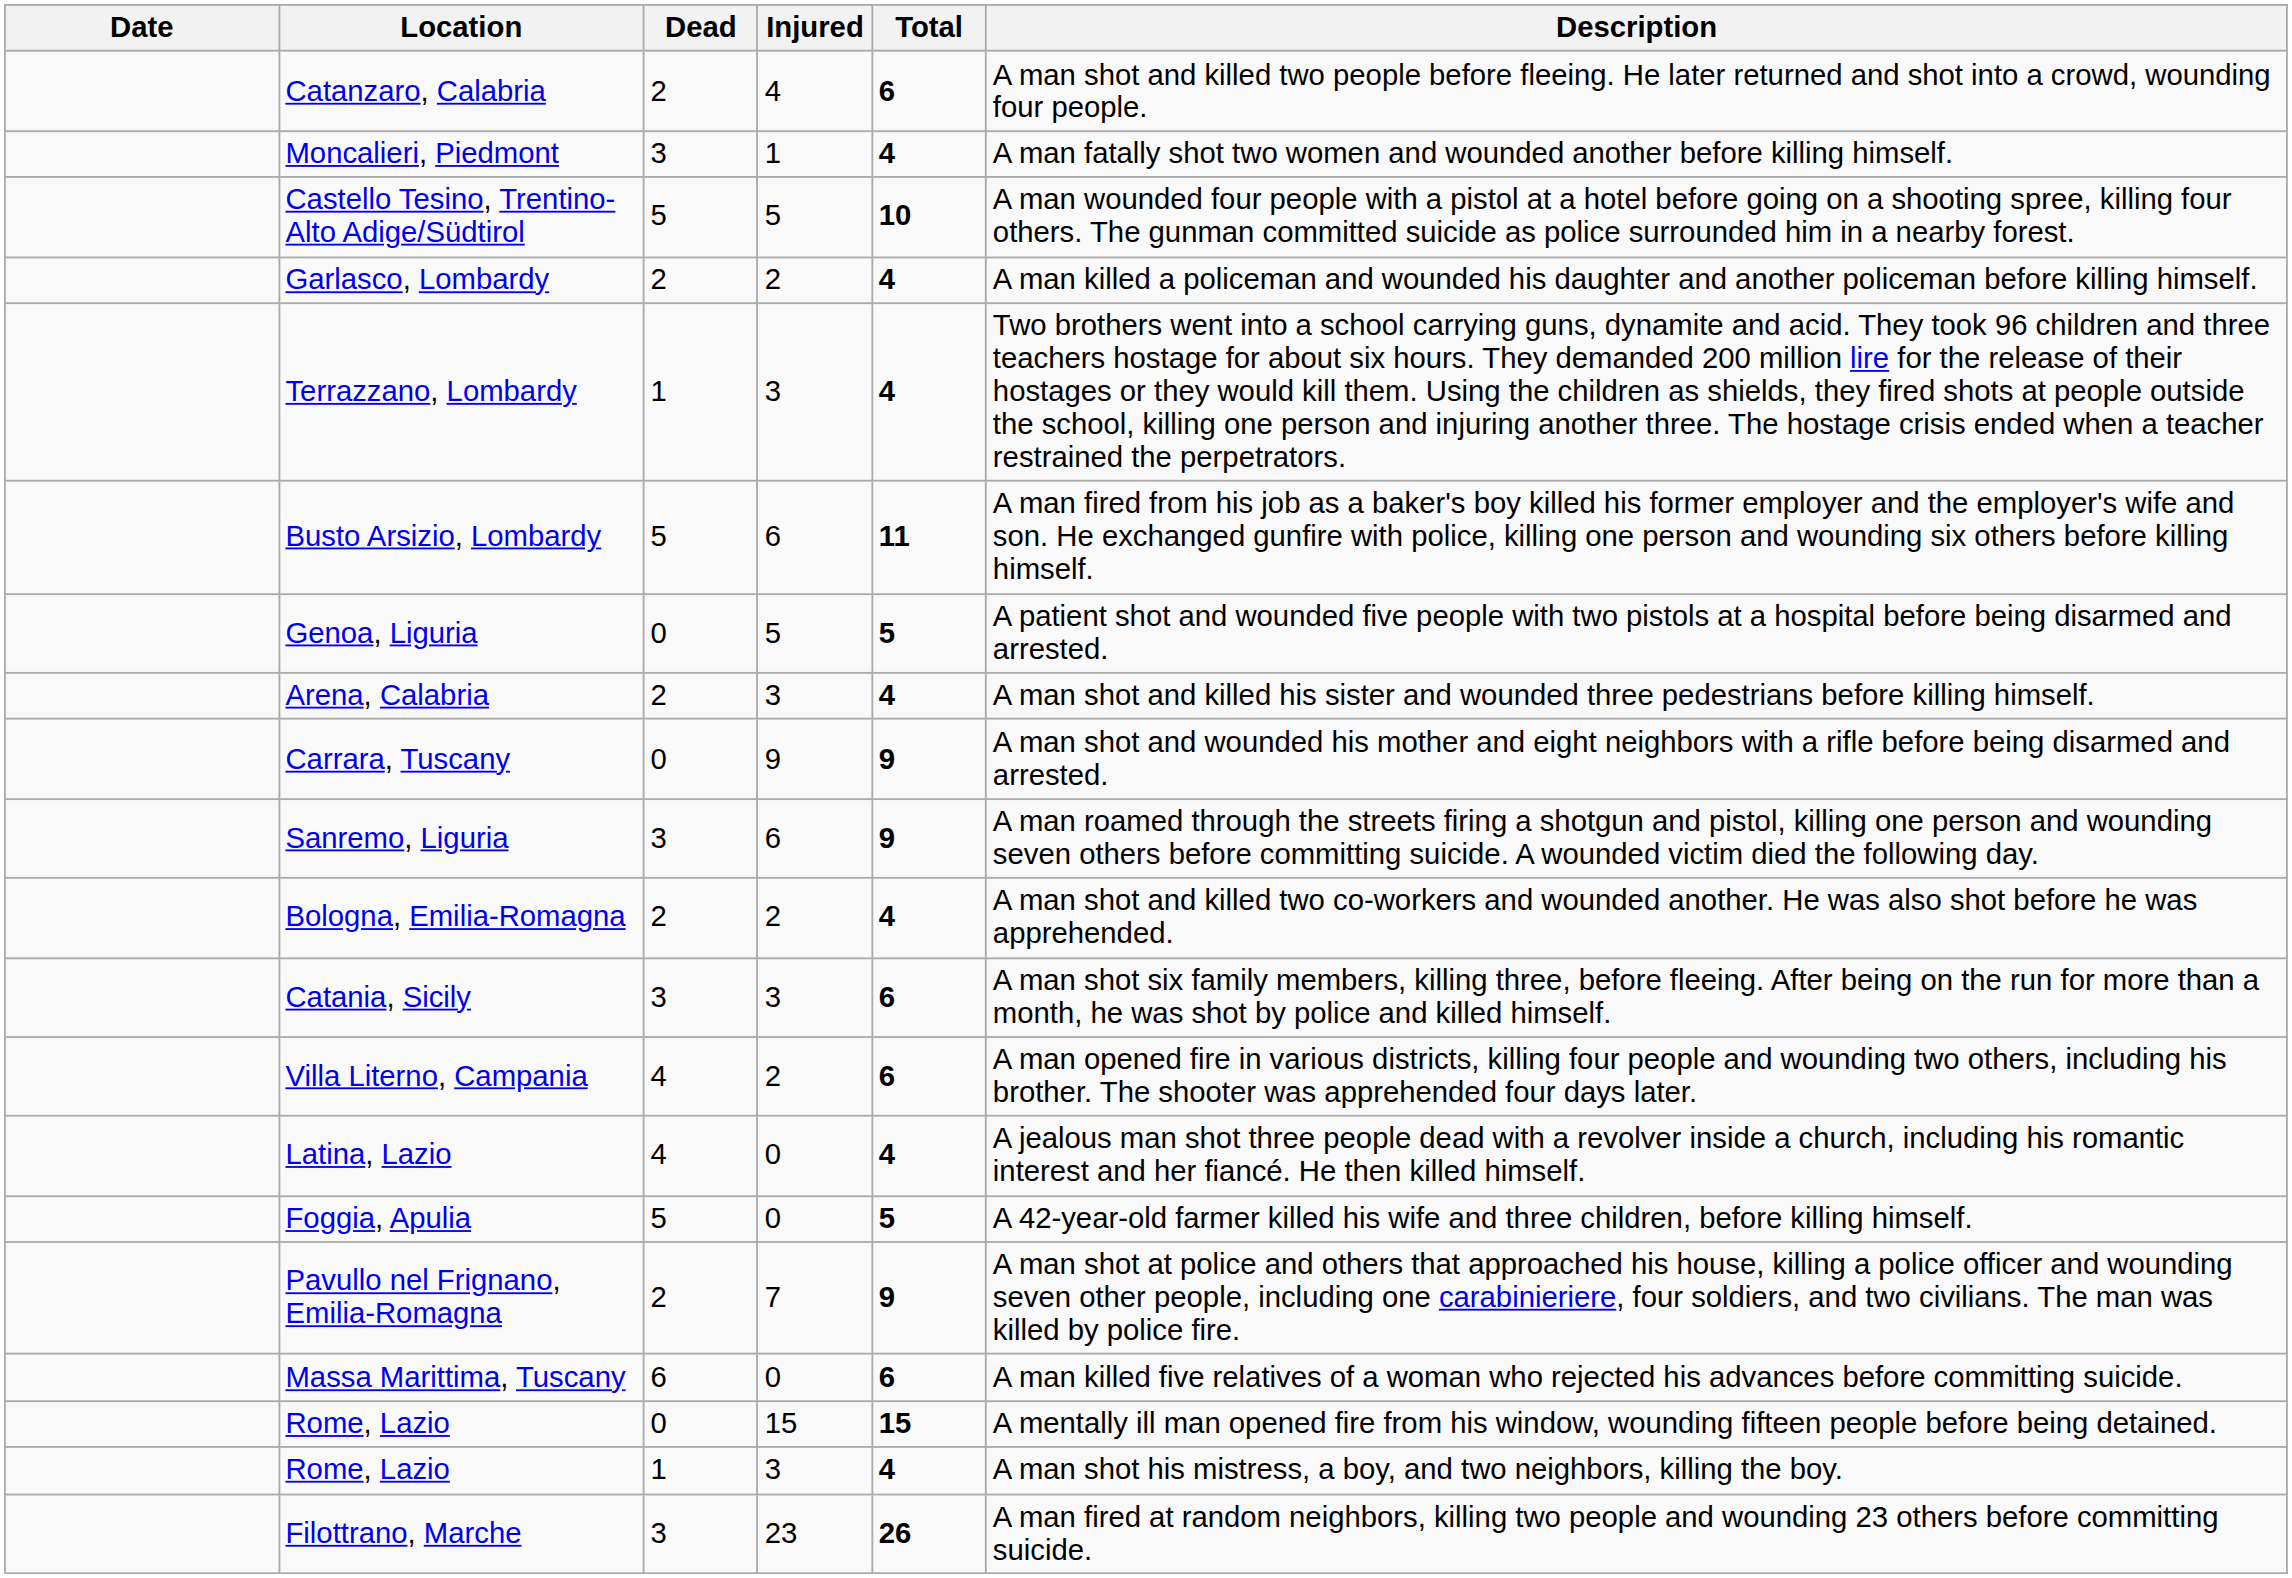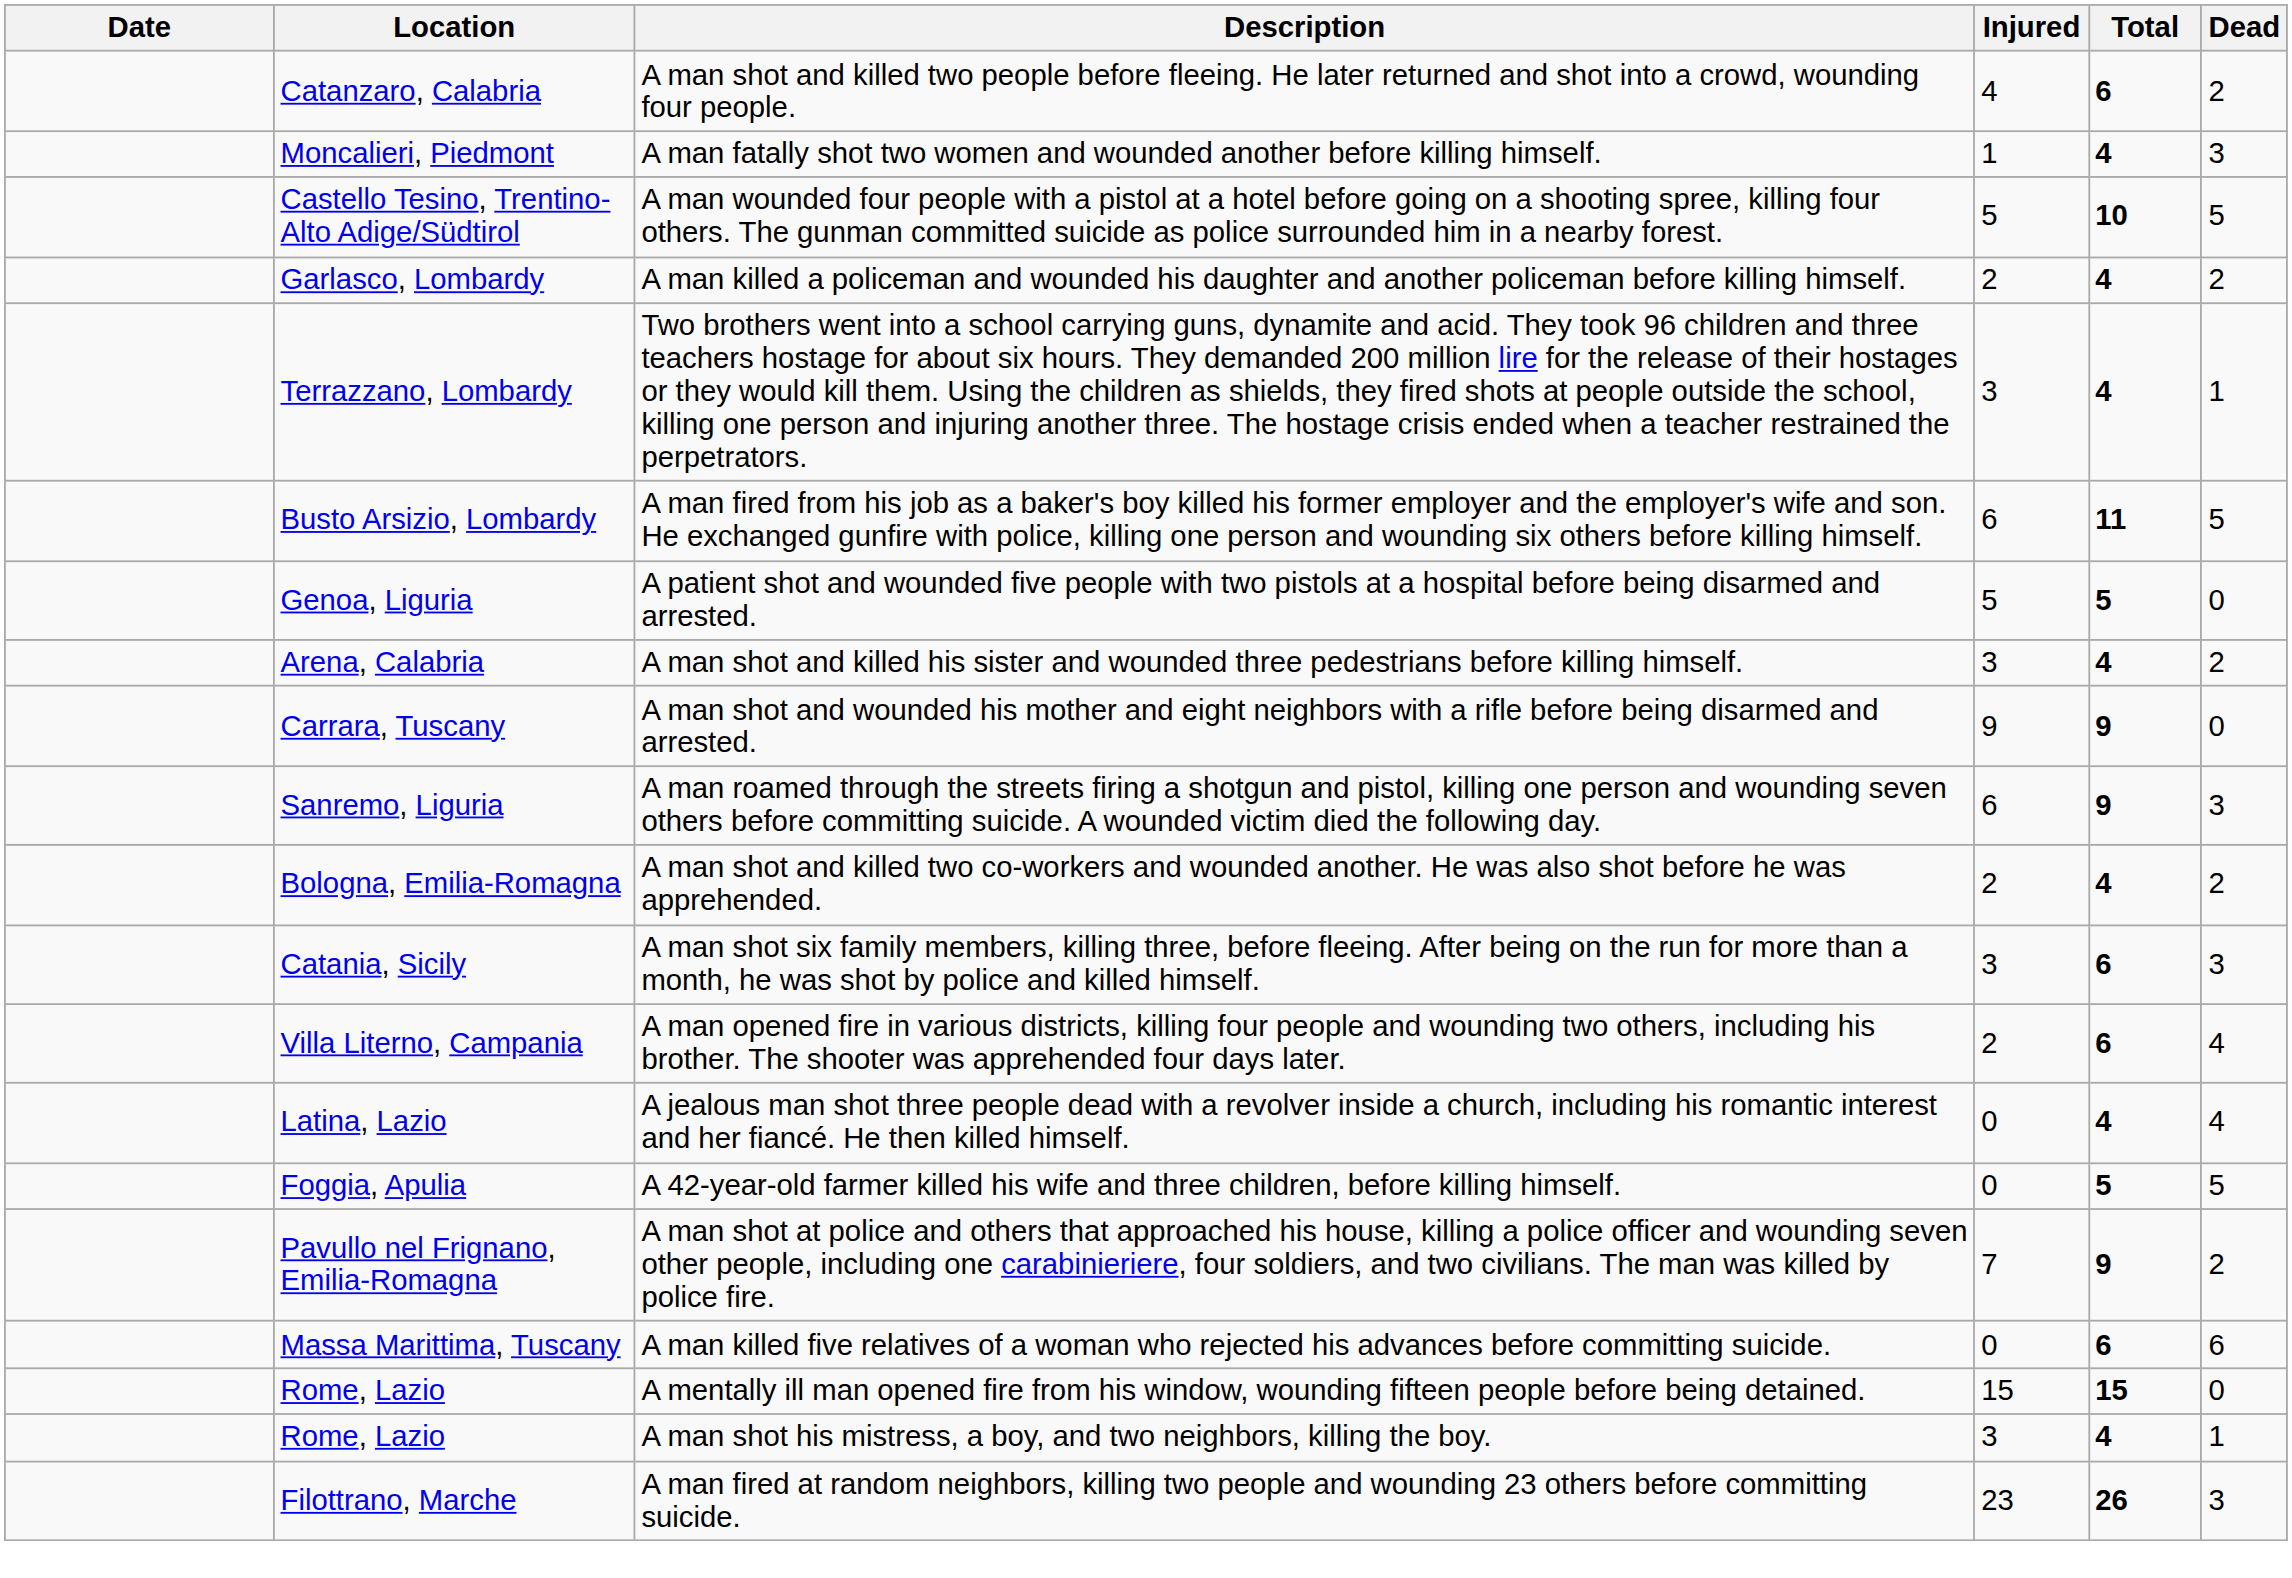columns swapped: Dead <-> Description
